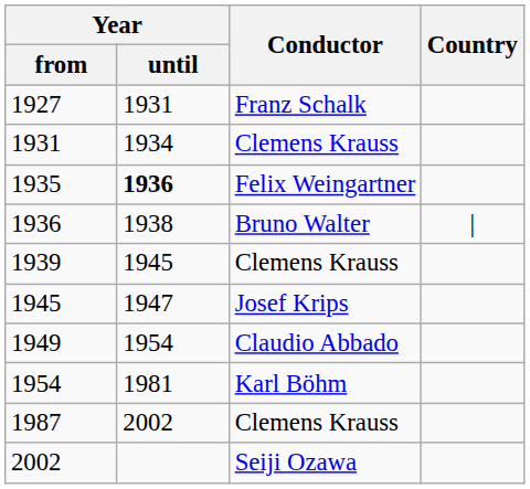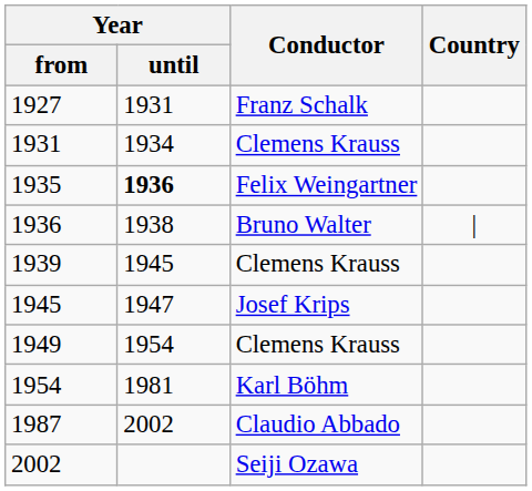1949 | Conductor: Claudio Abbado -> Clemens Krauss
1987 | Conductor: Clemens Krauss -> Claudio Abbado
